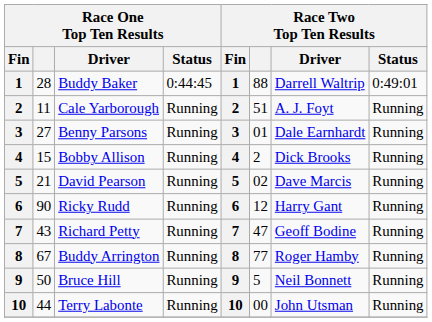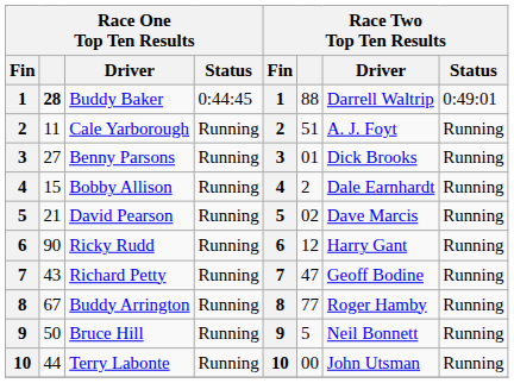Buddy Baker | Race One Top Ten Results: normal -> bold
Benny Parsons | Race Two Top Ten Results / Driver: Dale Earnhardt -> Dick Brooks
Bobby Allison | Race Two Top Ten Results / Driver: Dick Brooks -> Dale Earnhardt
